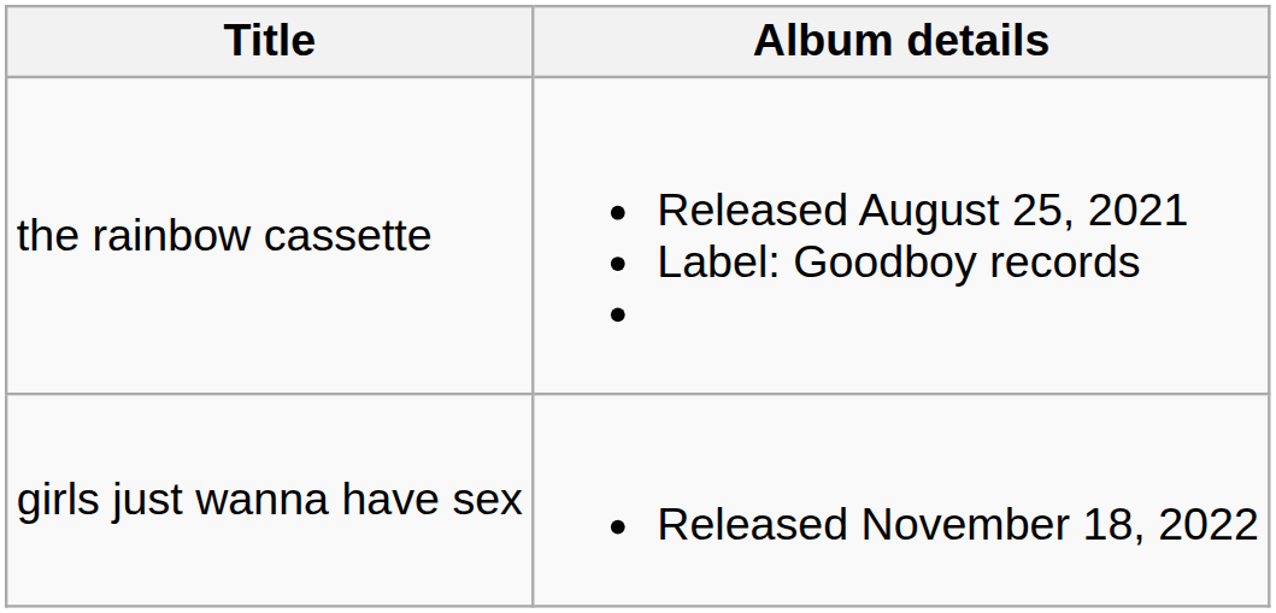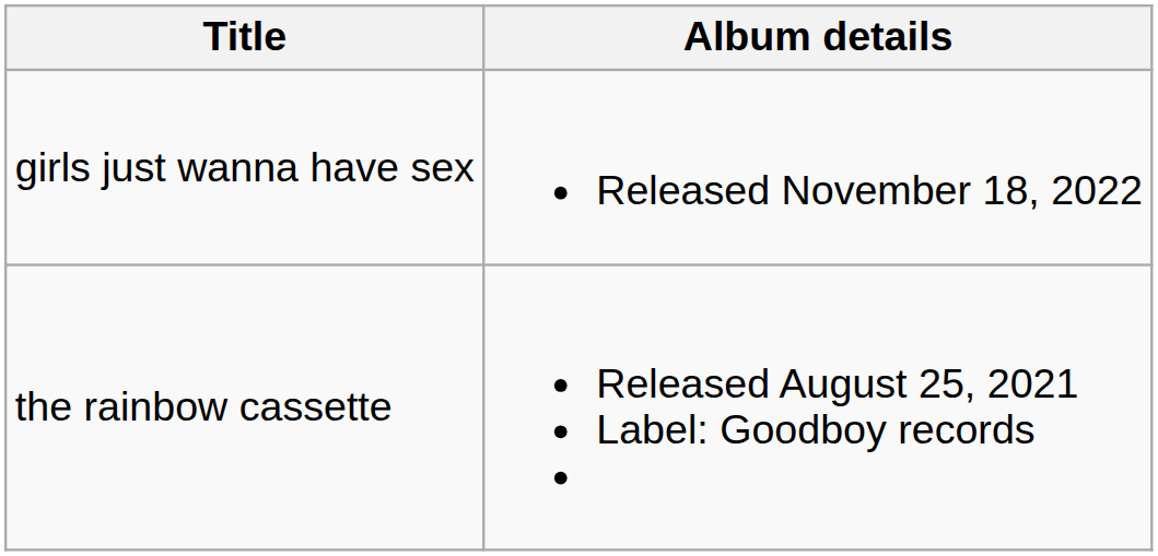rows swapped: the rainbow cassette <-> girls just wanna have sex
